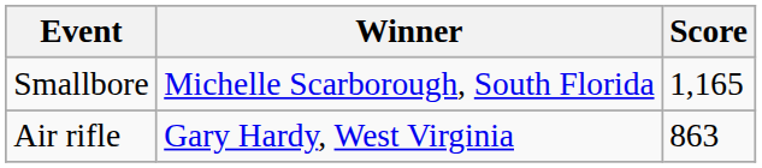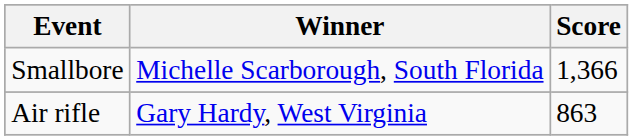Smallbore | Score: 1,165 -> 1,366
